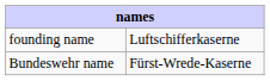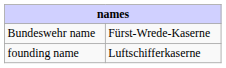rows swapped: founding name <-> Bundeswehr name
